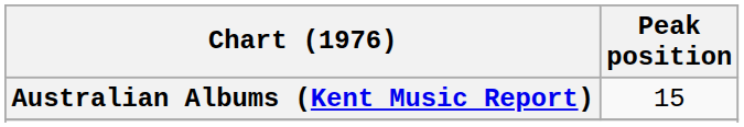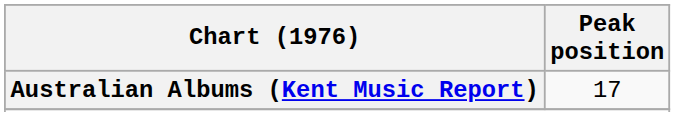Australian Albums (Kent Music Report) | Peak position: 15 -> 17
